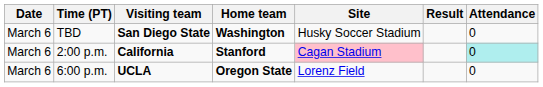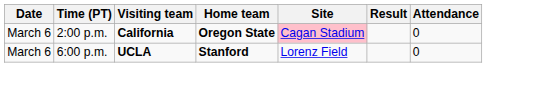- row: March 6 | TBD | San Diego State | Washington | Husky Soccer Stadium | 0
2:00 p.m. | Home team: Stanford -> Oregon State
2:00 p.m. | Attendance: paleturquoise background -> no background
6:00 p.m. | Home team: Oregon State -> Stanford
